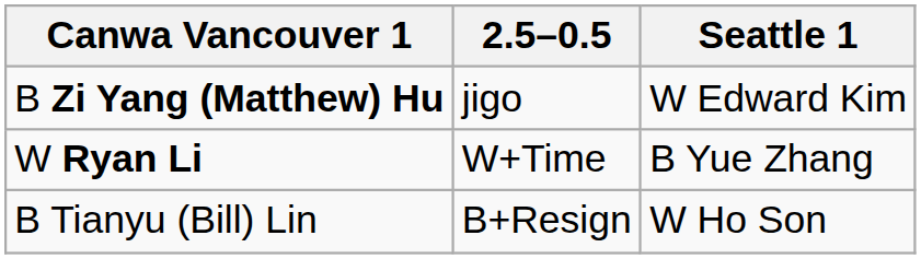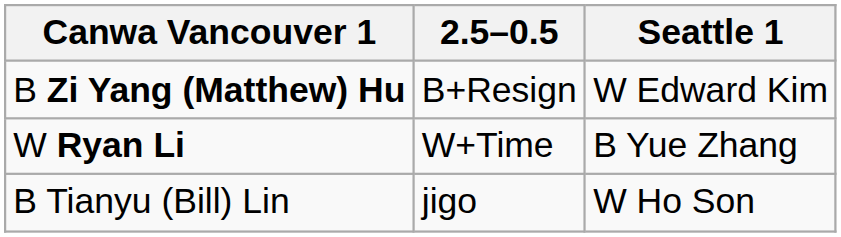B Zi Yang (Matthew) Hu | 2.5–0.5: jigo -> B+Resign
B Tianyu (Bill) Lin | 2.5–0.5: B+Resign -> jigo
